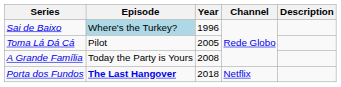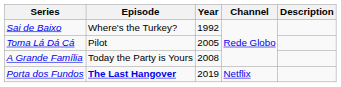Sai de Baixo | Episode: lightblue background -> no background
Sai de Baixo | Year: 1996 -> 1992
Porta dos Fundos | Year: 2018 -> 2019
